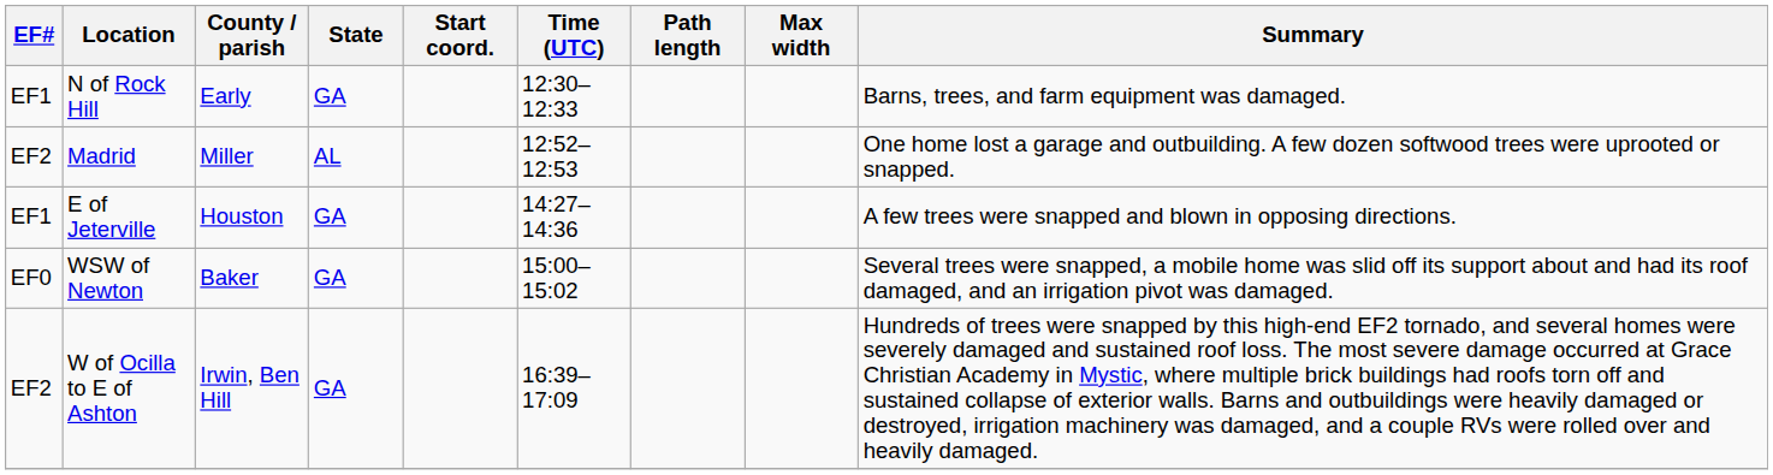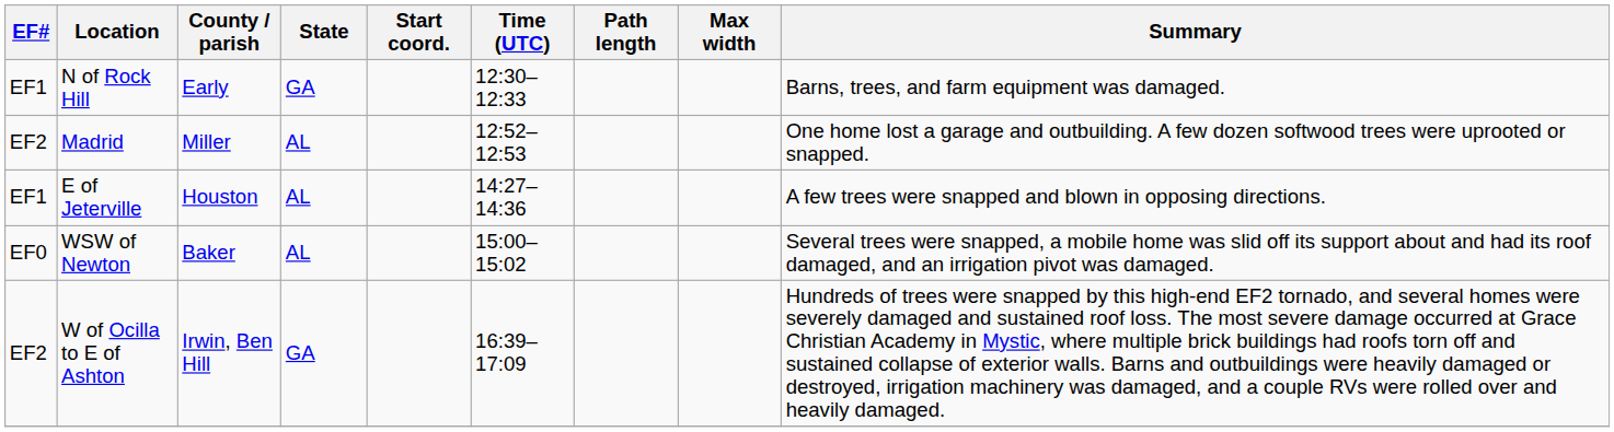E of Jeterville | State: GA -> AL
WSW of Newton | State: GA -> AL
